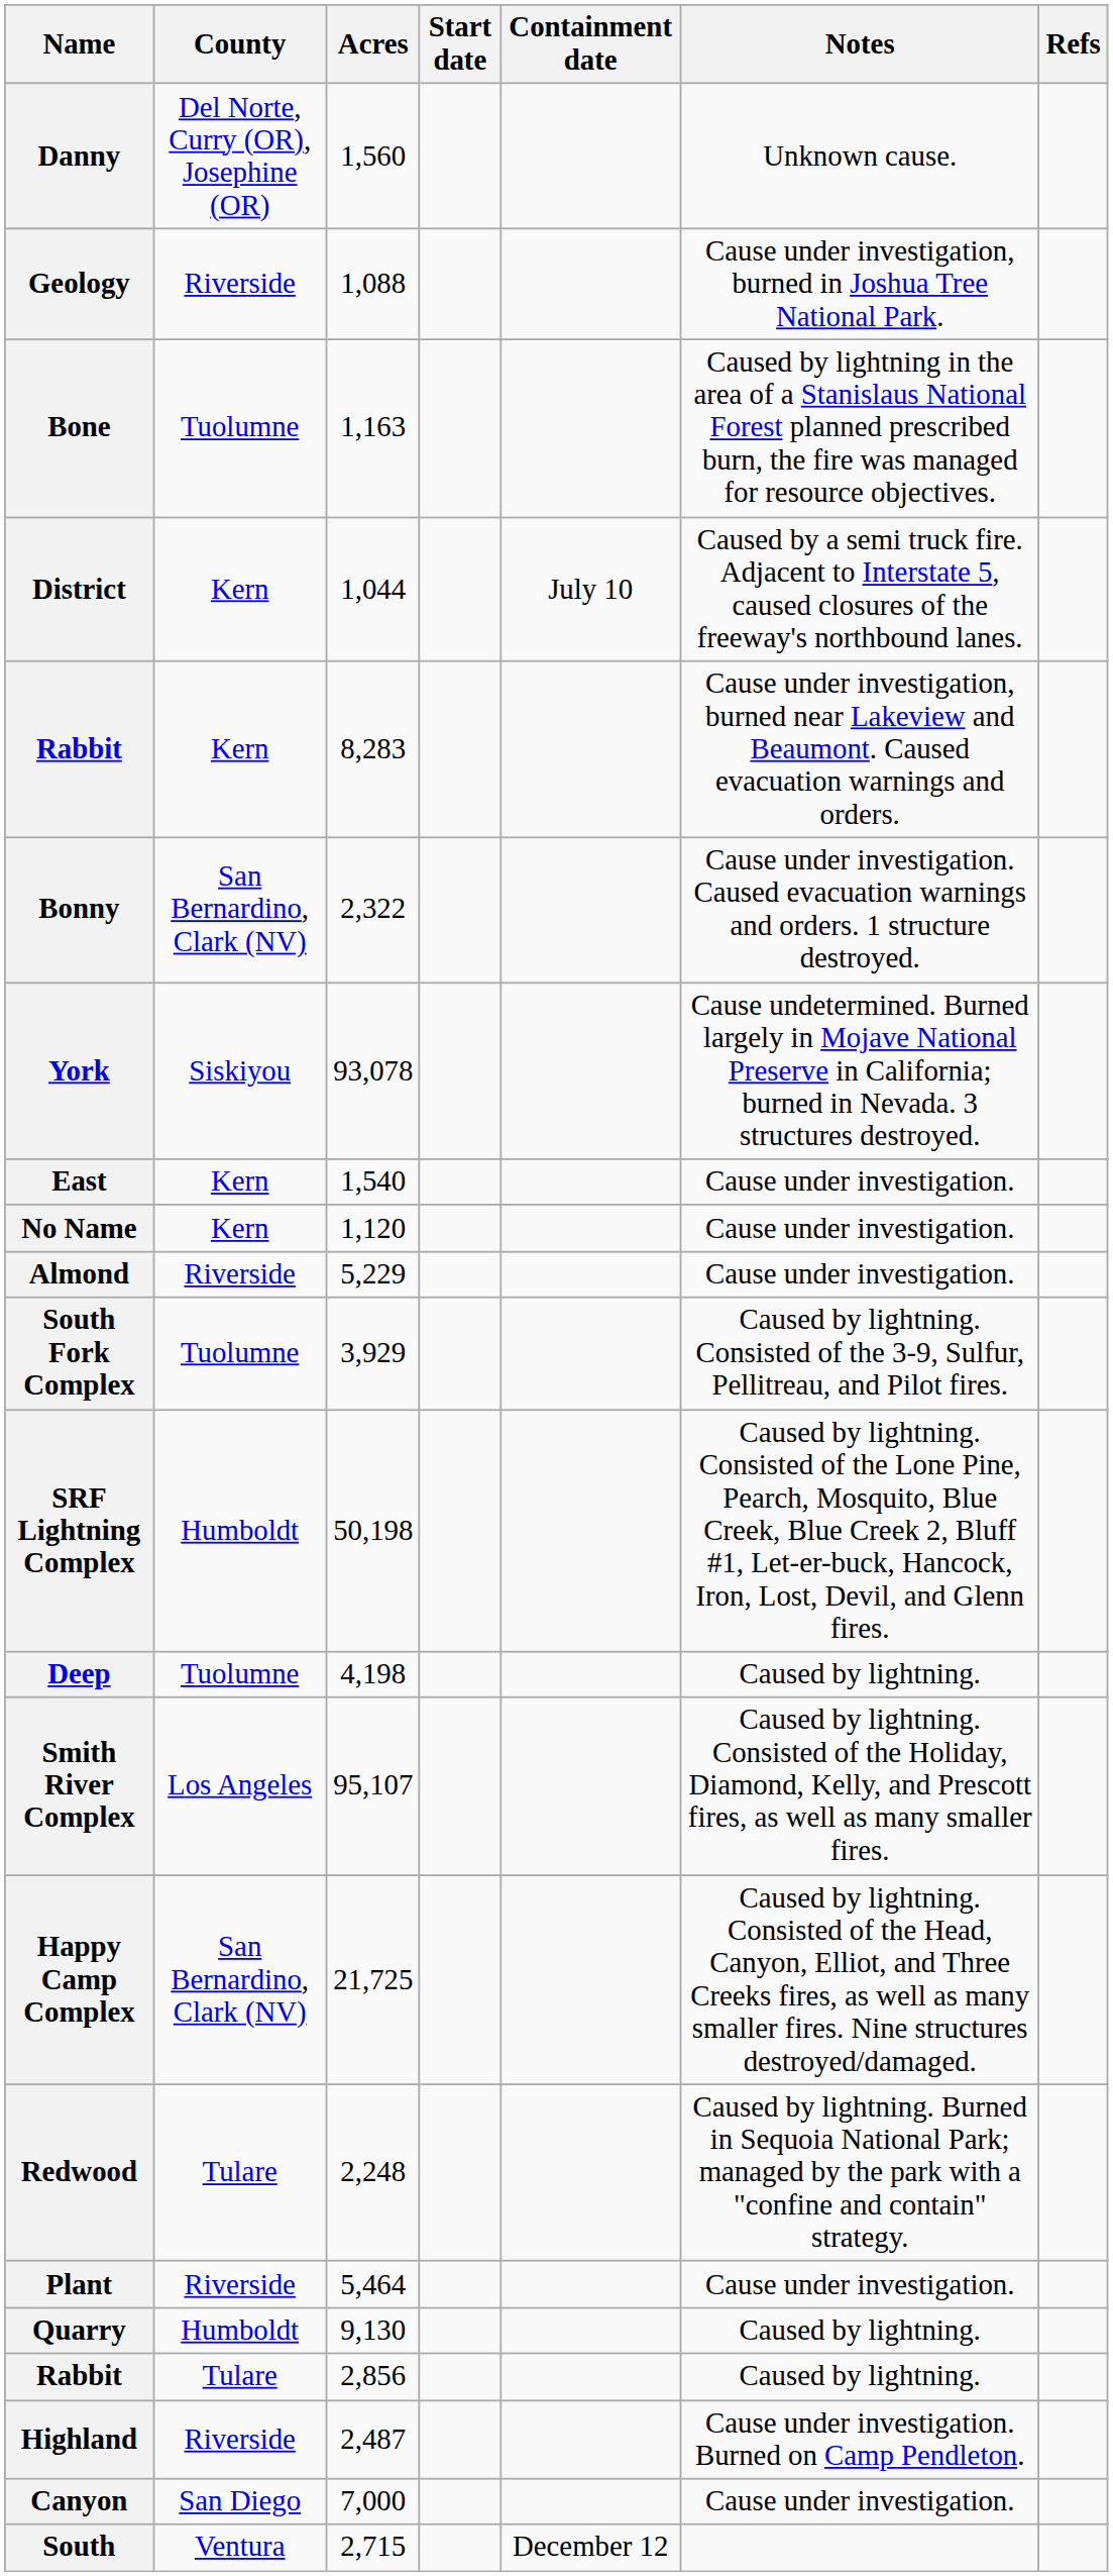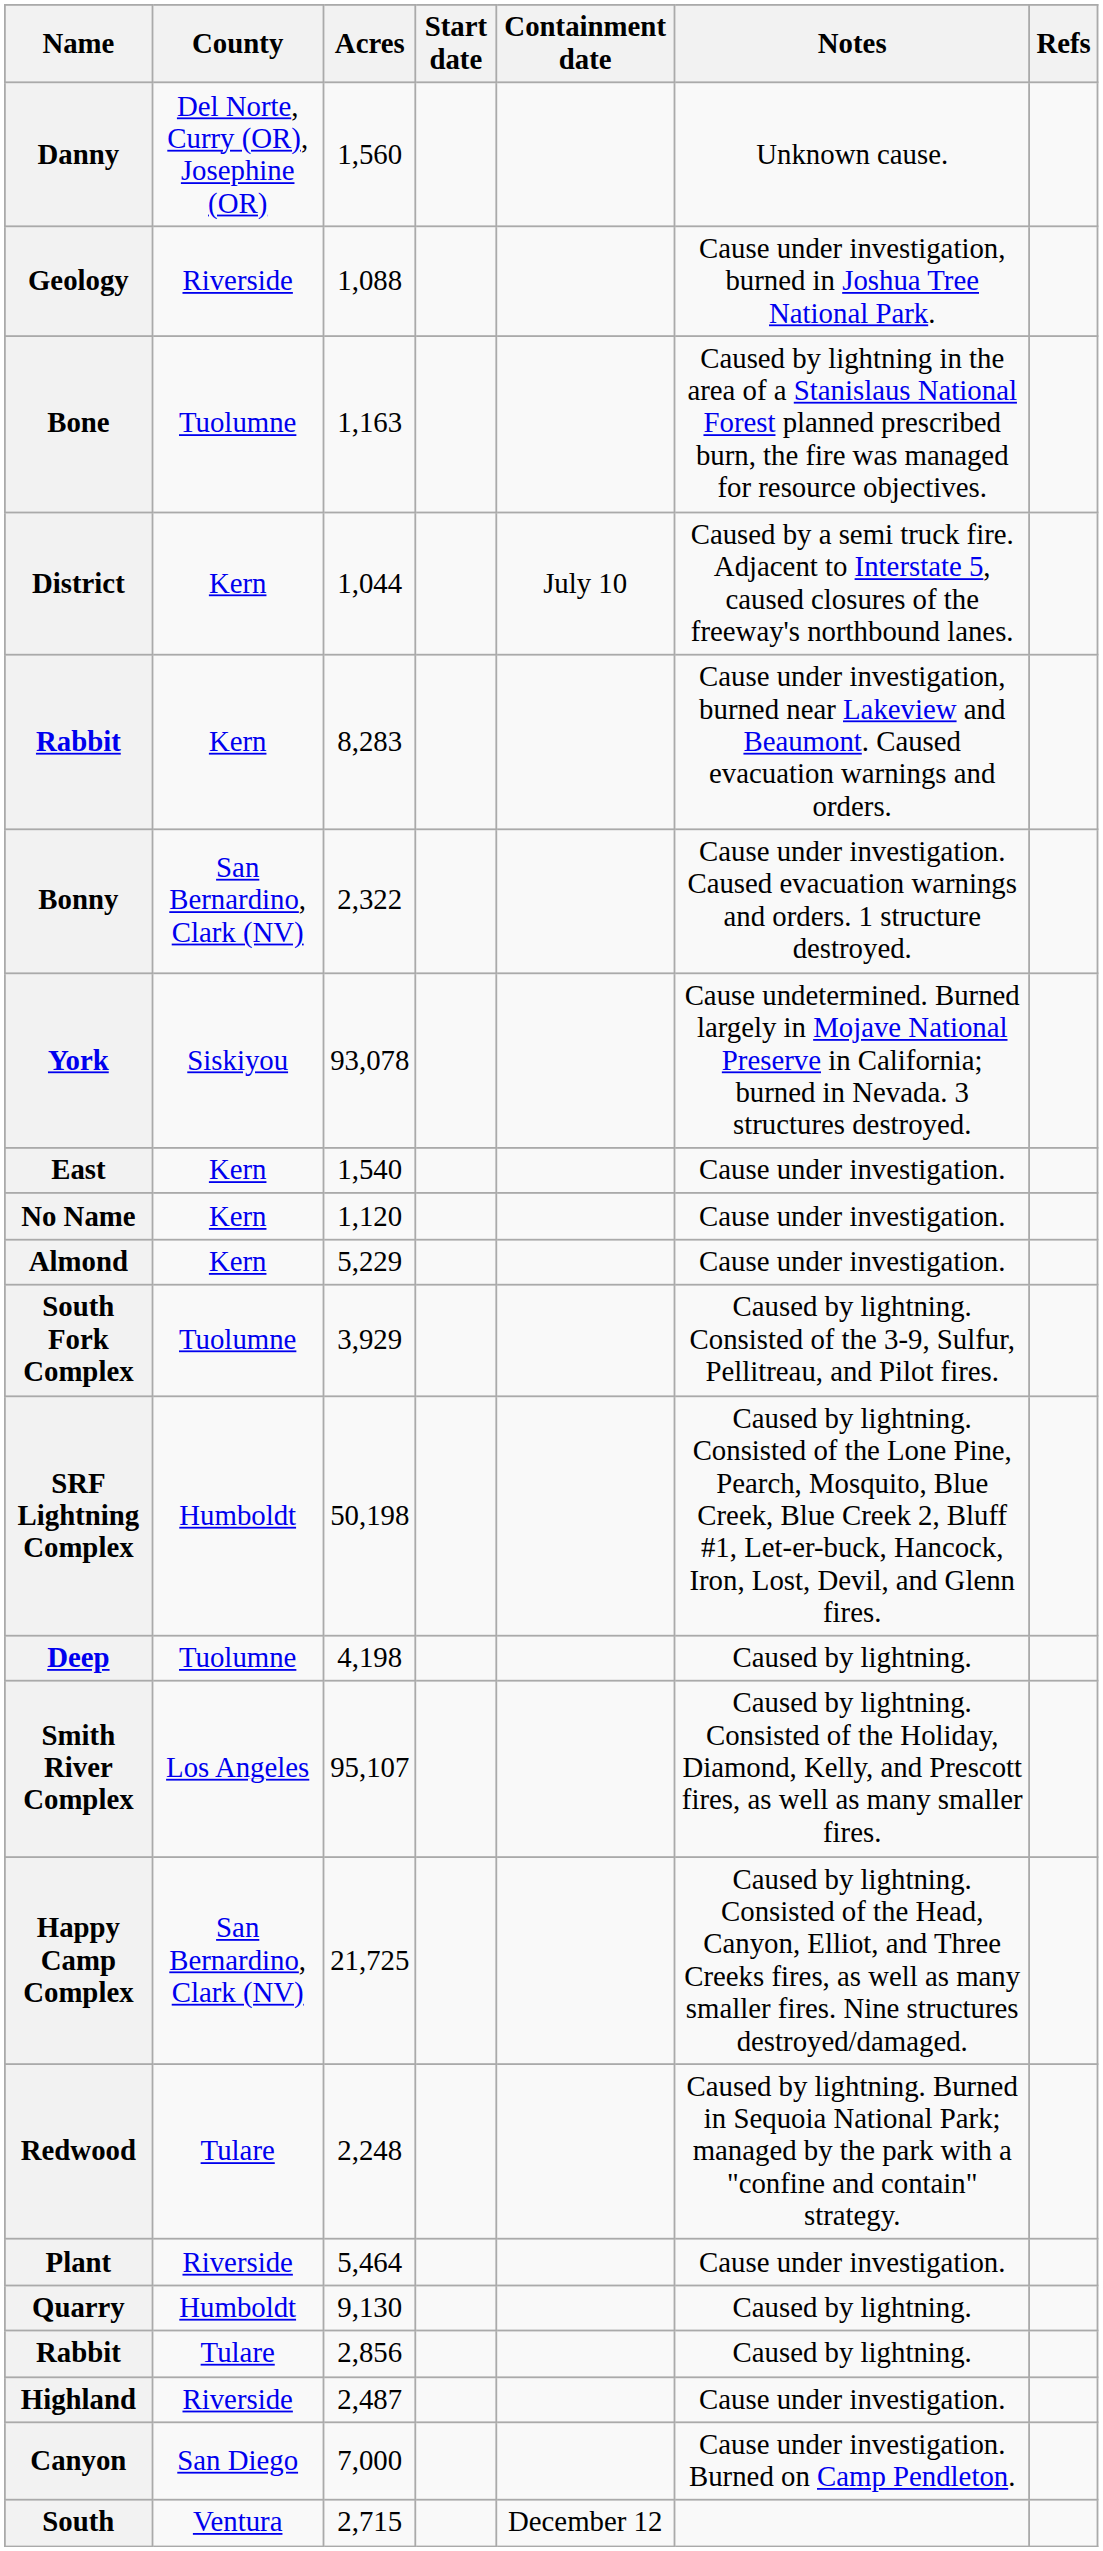Almond | County: Riverside -> Kern
Highland | Notes: Cause under investigation. Burned on Camp Pendleton. -> Cause under investigation.
Canyon | Notes: Cause under investigation. -> Cause under investigation. Burned on Camp Pendleton.
